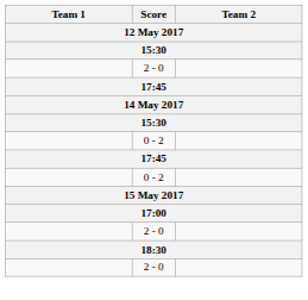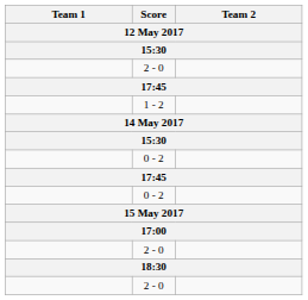+ row: 1 - 2
